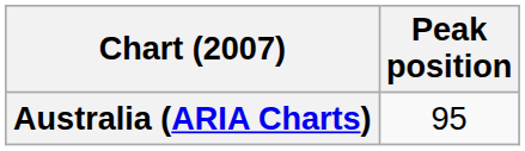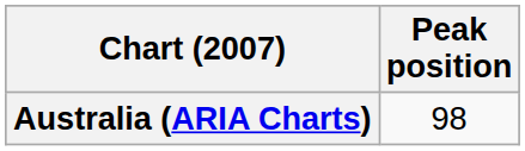Australia (ARIA Charts) | Peak position: 95 -> 98
